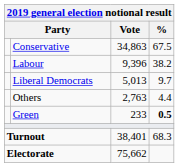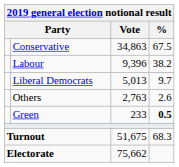Others | %: 4.4 -> 2.6
Turnout | Vote: 38,401 -> 51,675
